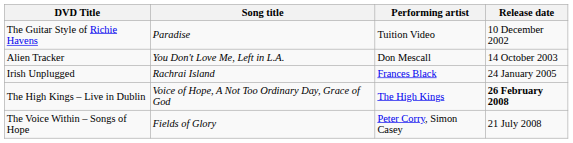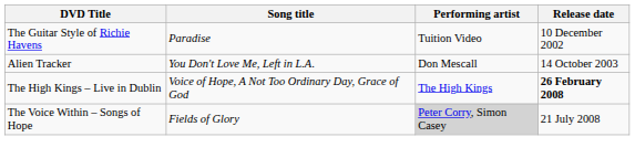- row: Irish Unplugged | Rachrai Island | Frances Black | 24 January 2005
The Voice Within – Songs of Hope | Performing artist: no background -> lightgrey background
